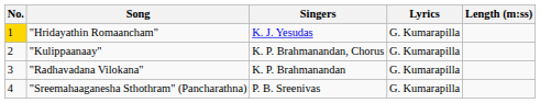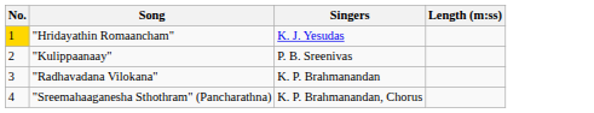- column: Lyrics | G. Kumarapilla | G. Kumarapilla | G. Kumarapilla | G. Kumarapilla
"Kulippaanaay" | Singers: K. P. Brahmanandan, Chorus -> P. B. Sreenivas
"Sreemahaaganesha Sthothram" (Pancharathna) | Singers: P. B. Sreenivas -> K. P. Brahmanandan, Chorus
